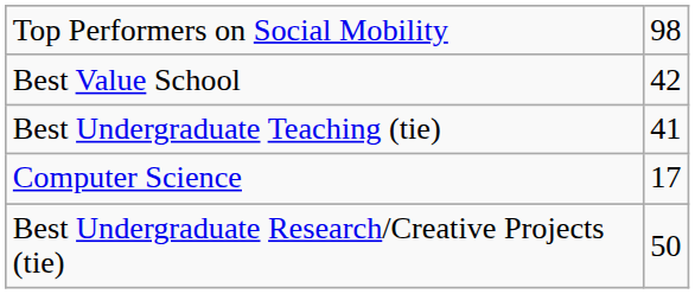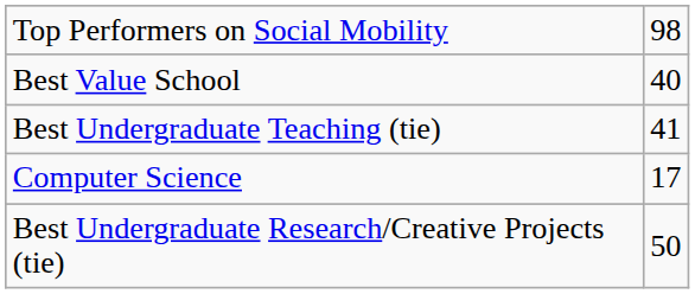Best Value School | column 2: 42 -> 40
